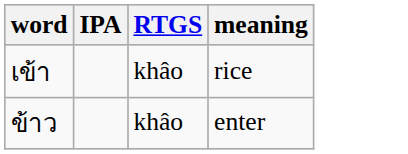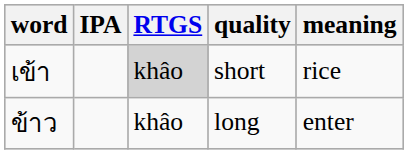+ column: quality | short | long
เข้า | RTGS: no background -> lightgrey background
